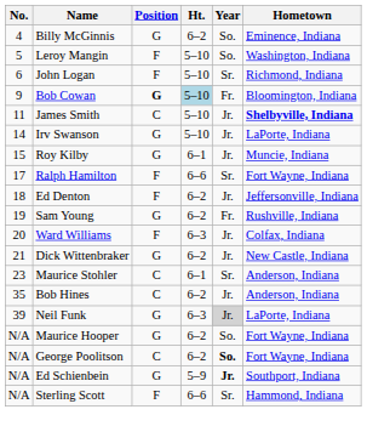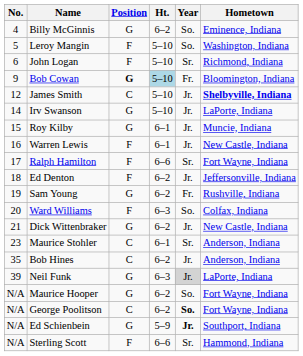James Smith | No.: 11 -> 12
+ row: 16 | Warren Lewis | F | 6–1 | Jr. | New Castle, Indiana
Ward Williams | Year: Jr. -> So.
